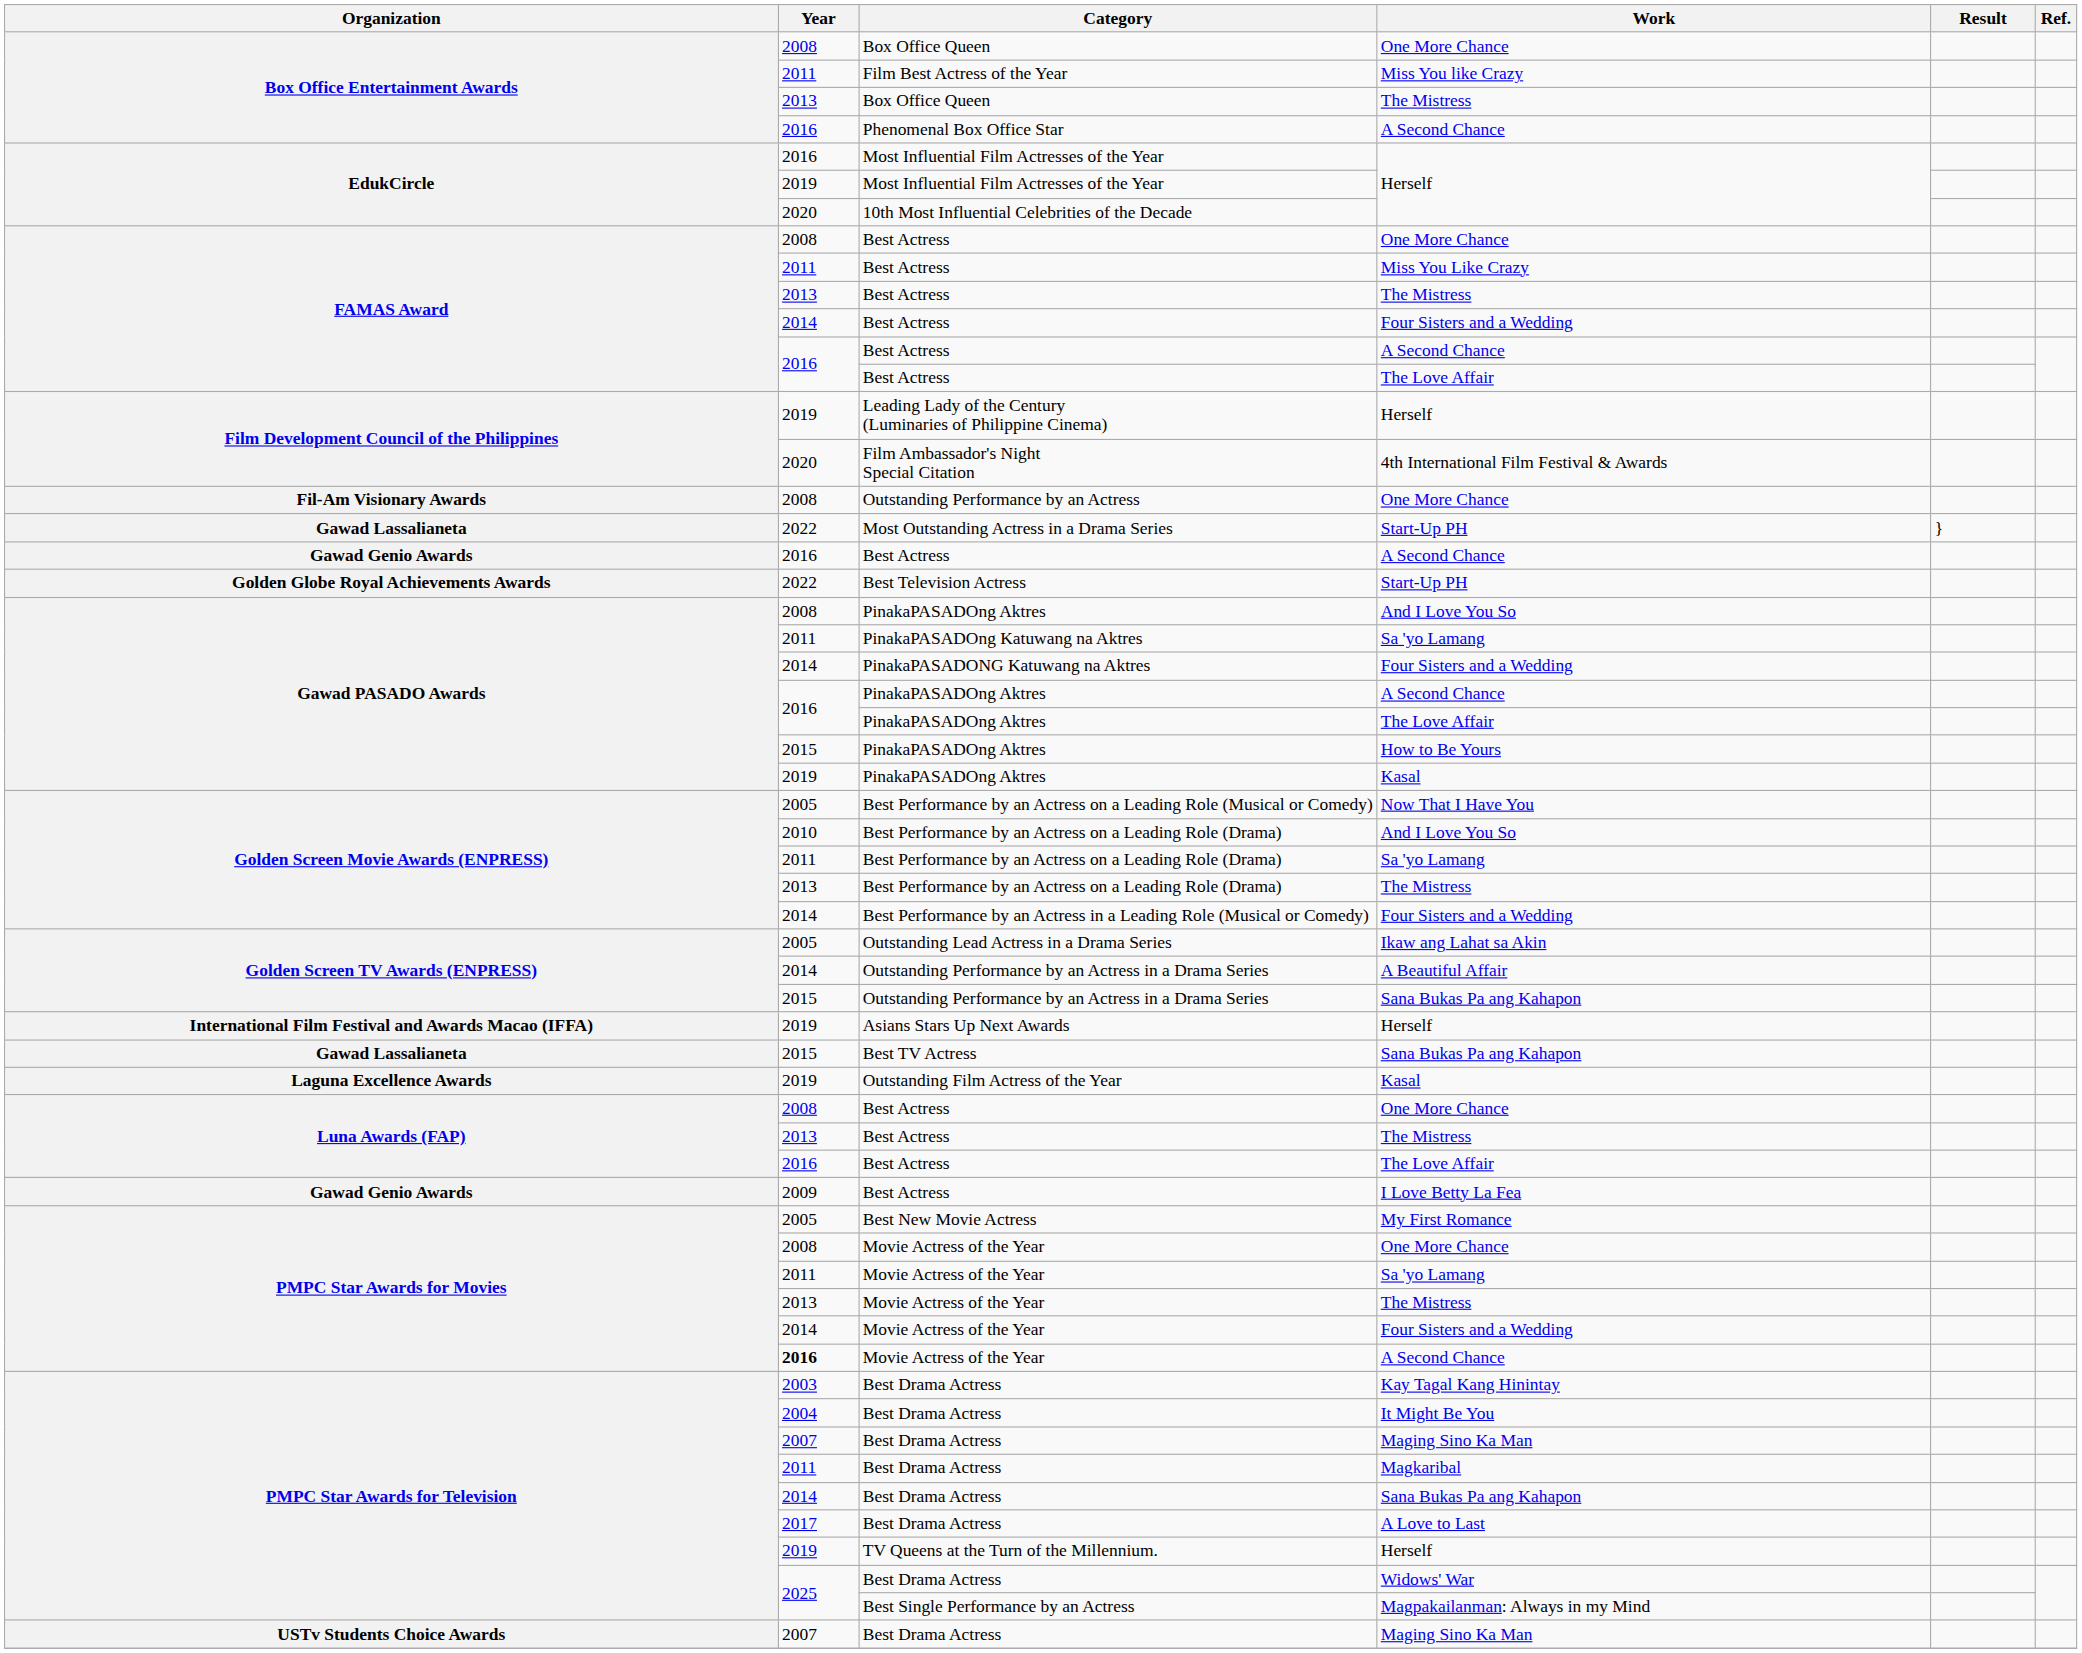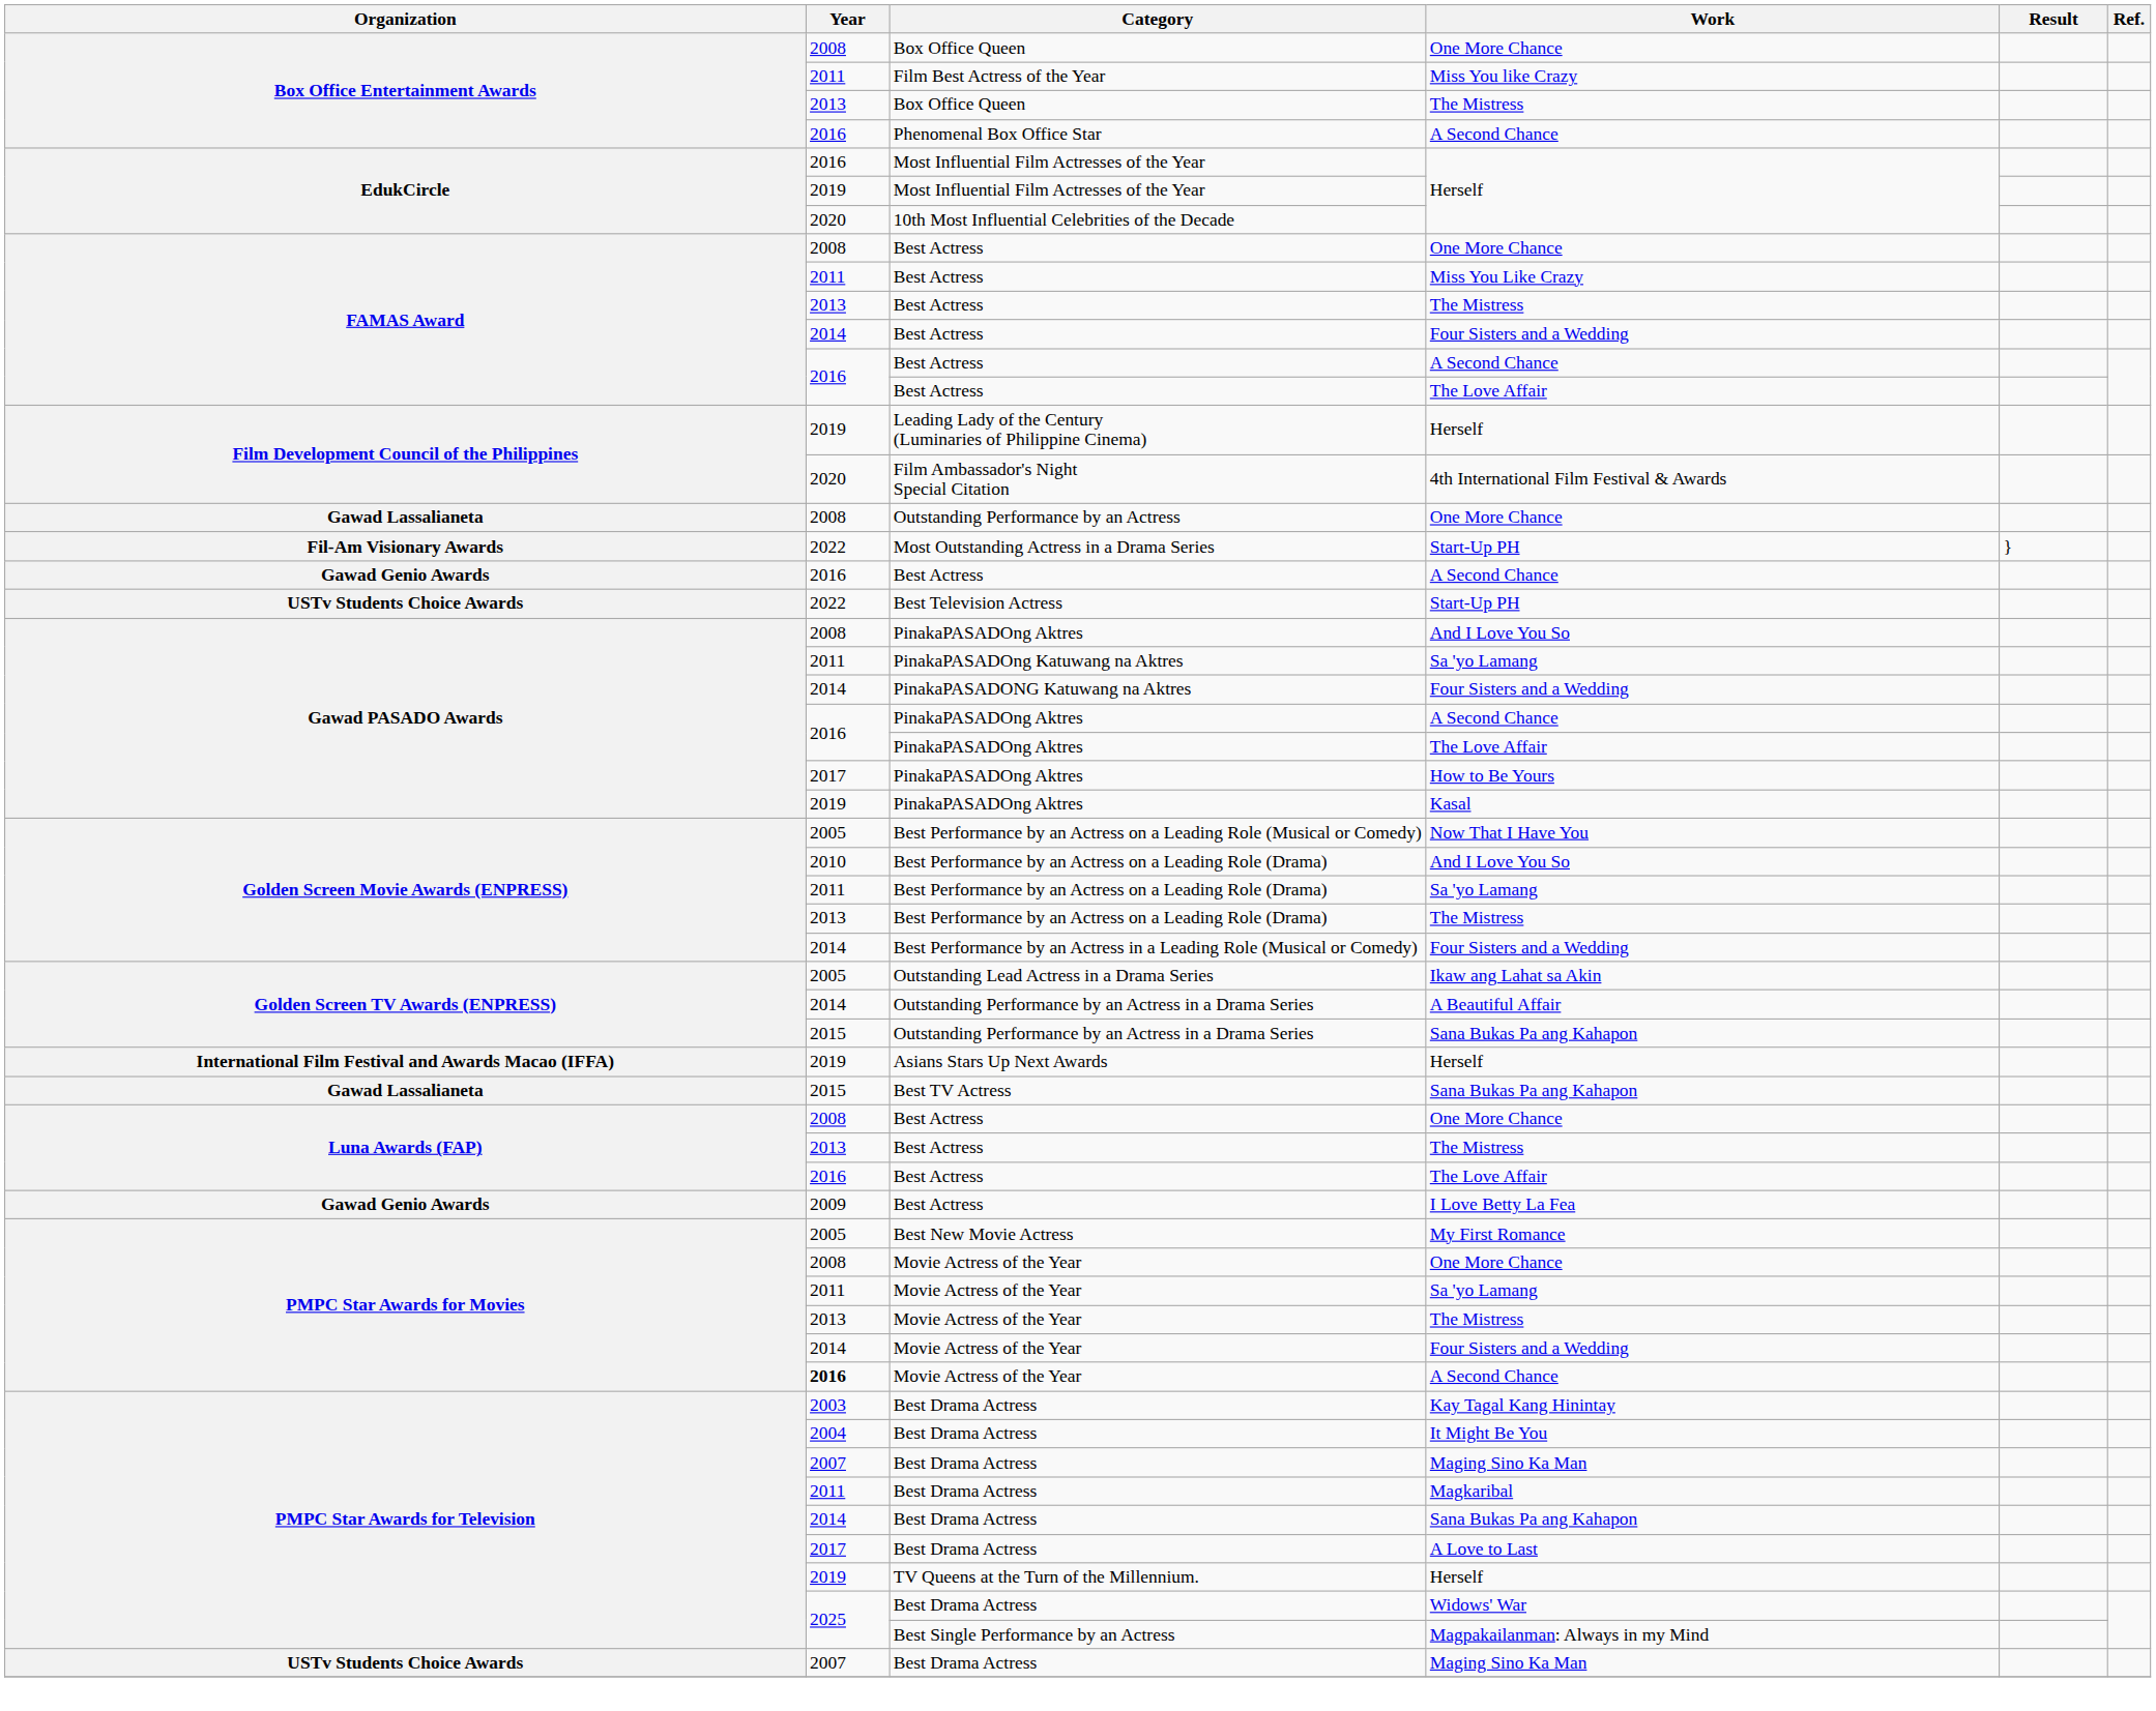Outstanding Performance by an Actress | Organization: Fil-Am Visionary Awards -> Gawad Lassalianeta
Most Outstanding Actress in a Drama Series | Organization: Gawad Lassalianeta -> Fil-Am Visionary Awards
Best Television Actress | Organization: Golden Globe Royal Achievements Awards -> USTv Students Choice Awards
PinakaPASADOng Aktres / How to Be Yours | Year: 2015 -> 2017
- row: Laguna Excellence Awards | 2019 | Outstanding Film Actress of the Year | Kasal
